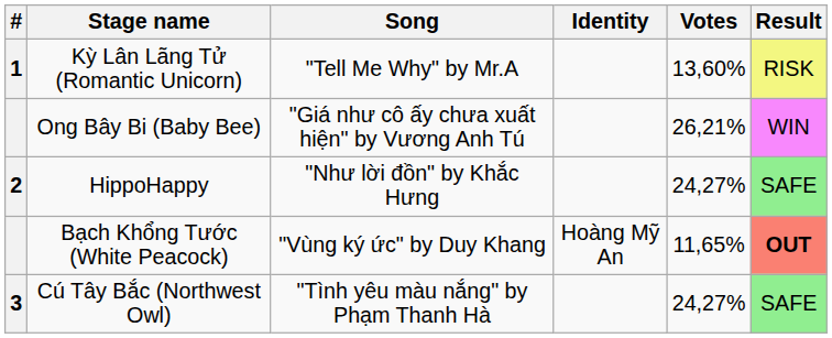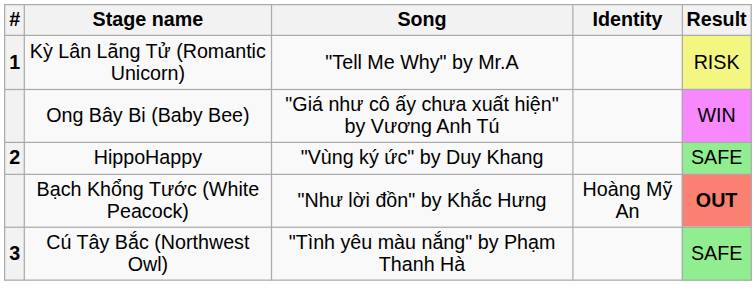- column: Votes | 13,60% | 26,21% | 24,27% | 11,65% | 24,27%
HippoHappy | Song: "Như lời đồn" by Khắc Hưng -> "Vùng ký ức" by Duy Khang
Bạch Khổng Tước (White Peacock) | Song: "Vùng ký ức" by Duy Khang -> "Như lời đồn" by Khắc Hưng
